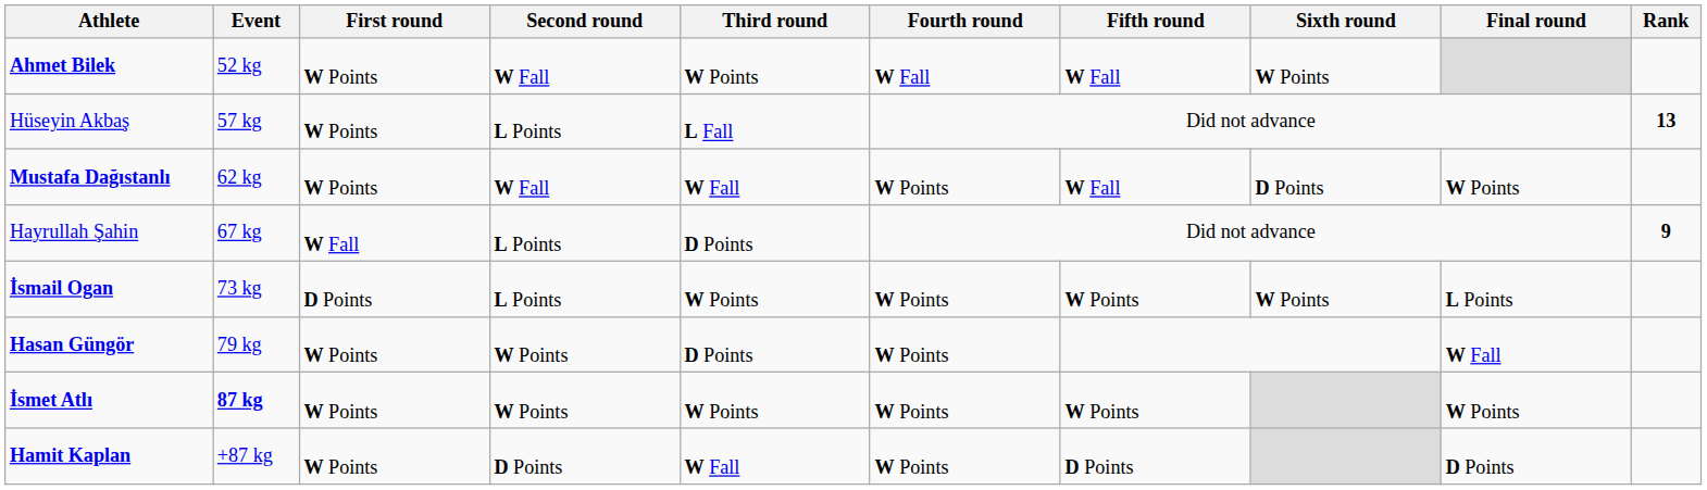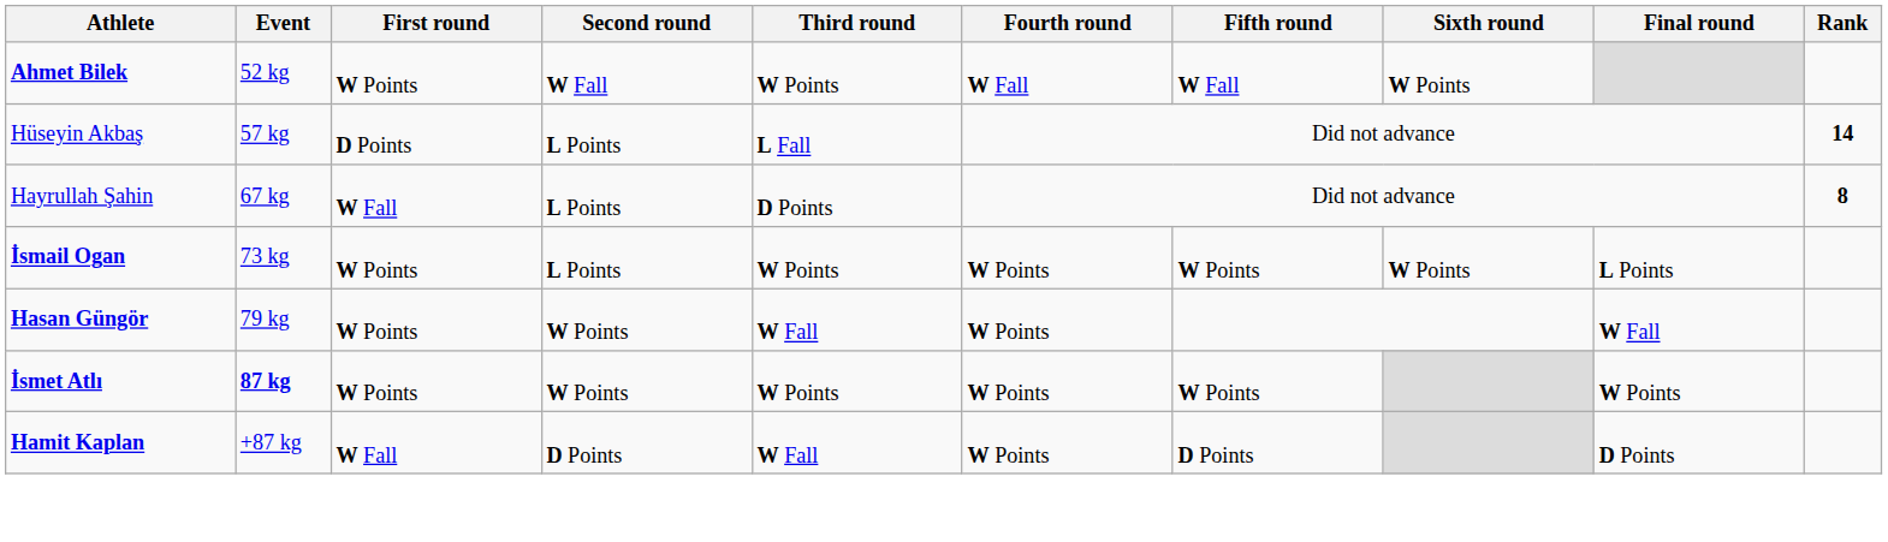Hüseyin Akbaş | First round: W Points -> D Points
Hüseyin Akbaş | Rank: 13 -> 14
- row: Mustafa Dağıstanlı | 62 kg | W Points | W Fall | W Fall | W Points | W Fall | D Points | W Points
Hayrullah Şahin | Rank: 9 -> 8
İsmail Ogan | First round: D Points -> W Points
Hasan Güngör | Third round: D Points -> W Fall
Hamit Kaplan | First round: W Points -> W Fall
